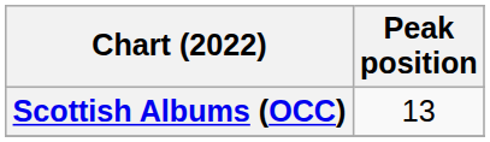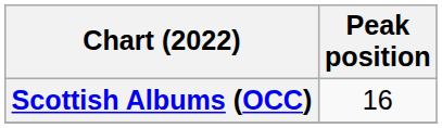Scottish Albums (OCC) | Peak position: 13 -> 16
